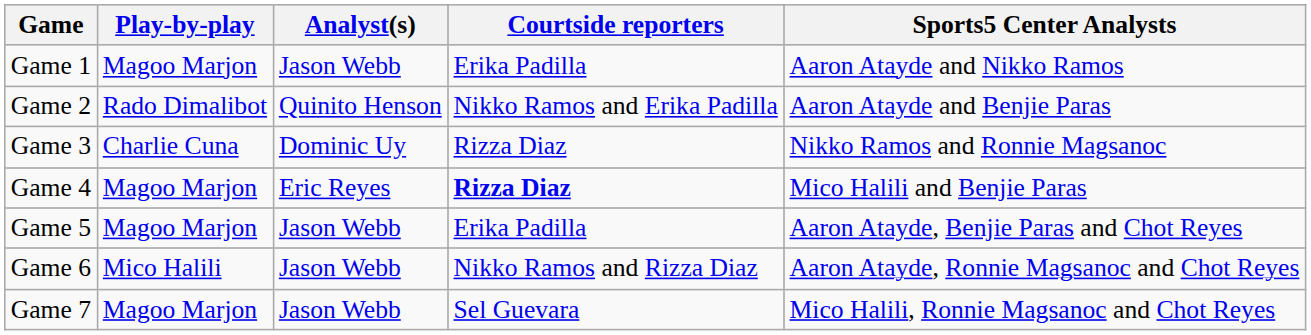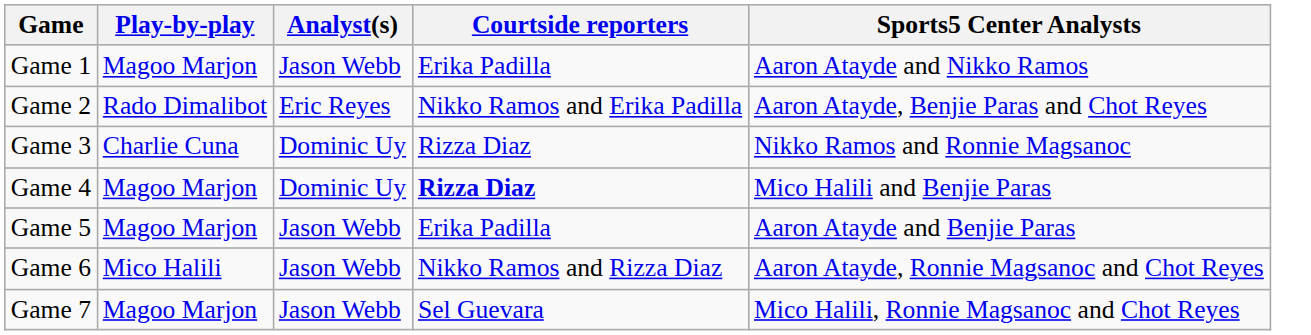Game 2 | Analyst(s): Quinito Henson -> Eric Reyes
Game 2 | Sports5 Center Analysts: Aaron Atayde and Benjie Paras -> Aaron Atayde, Benjie Paras and Chot Reyes
Game 4 | Analyst(s): Eric Reyes -> Dominic Uy
Game 5 | Sports5 Center Analysts: Aaron Atayde, Benjie Paras and Chot Reyes -> Aaron Atayde and Benjie Paras
